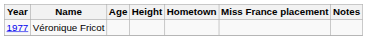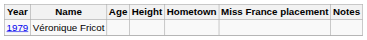Véronique Fricot | Year: 1977 -> 1979
